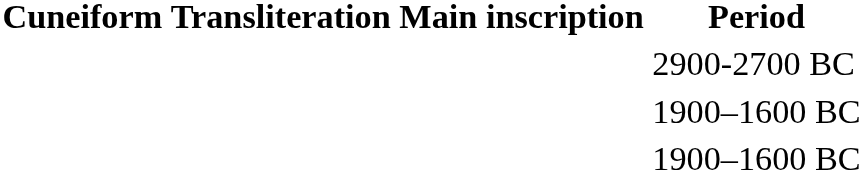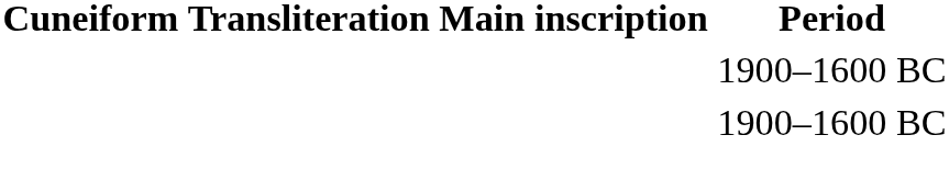- row: 2900-2700 BC
